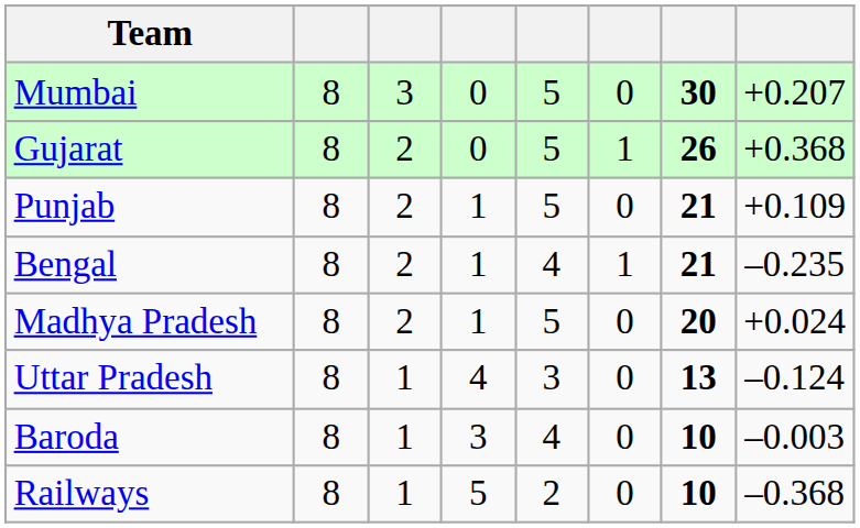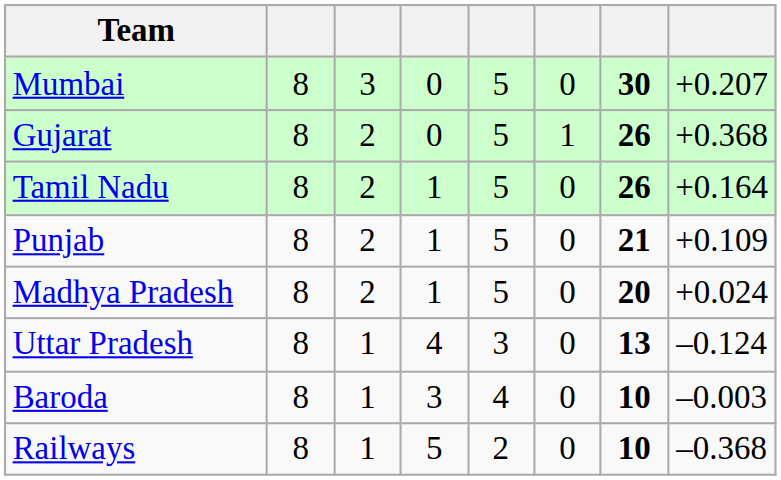+ row: Tamil Nadu | 8 | 2 | 1 | 5 | 0 | 26 | +0.164
- row: Bengal | 8 | 2 | 1 | 4 | 1 | 21 | –0.235
